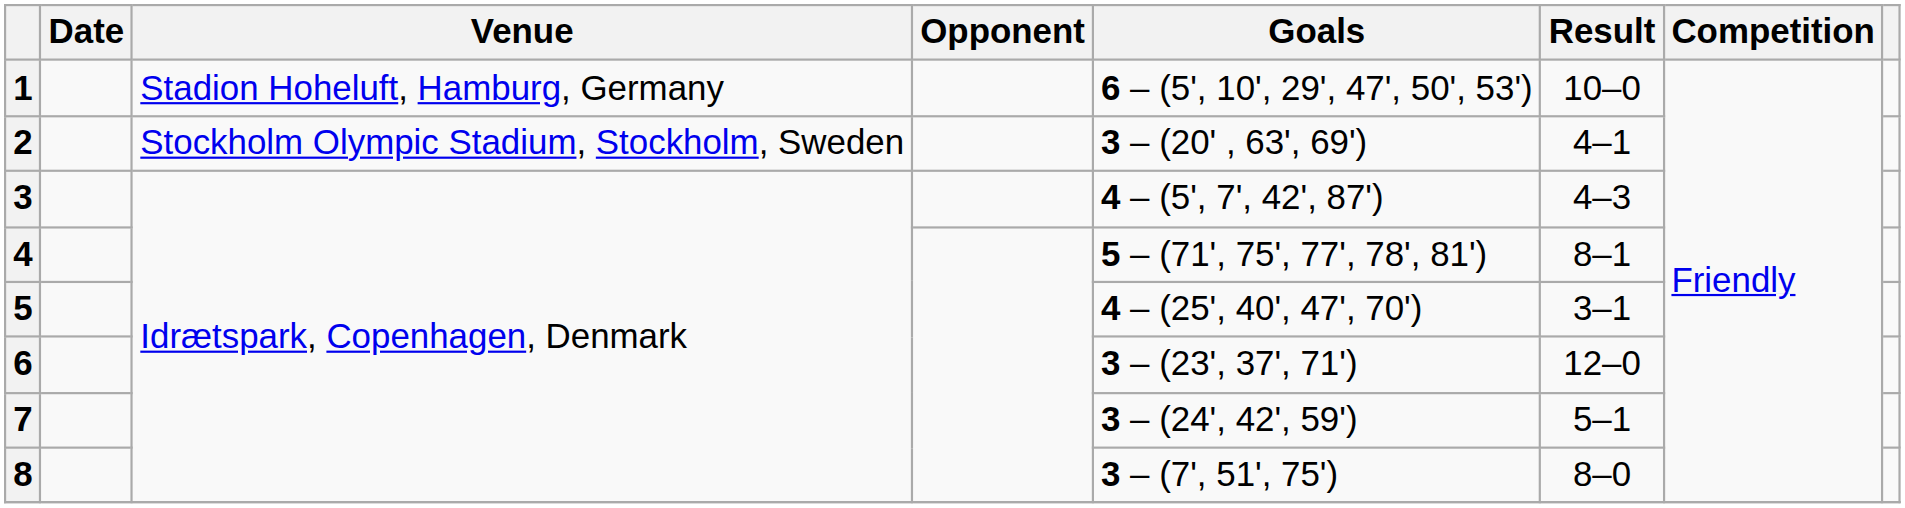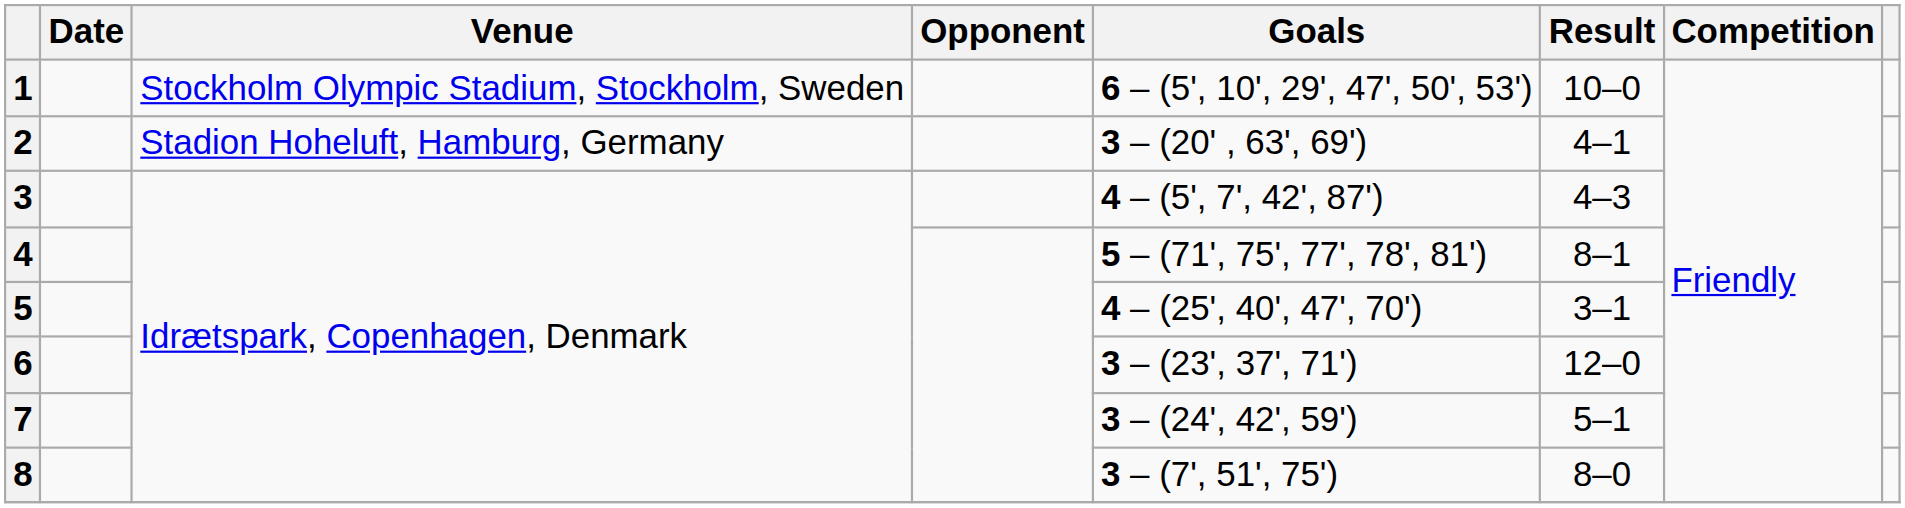1 | Venue: Stadion Hoheluft, Hamburg, Germany -> Stockholm Olympic Stadium, Stockholm, Sweden
2 | Venue: Stockholm Olympic Stadium, Stockholm, Sweden -> Stadion Hoheluft, Hamburg, Germany
